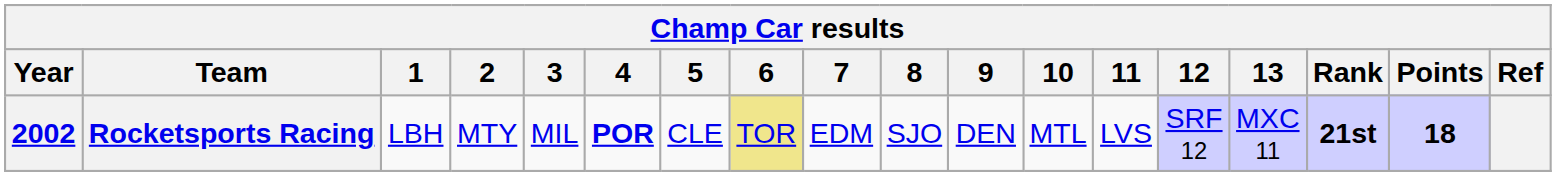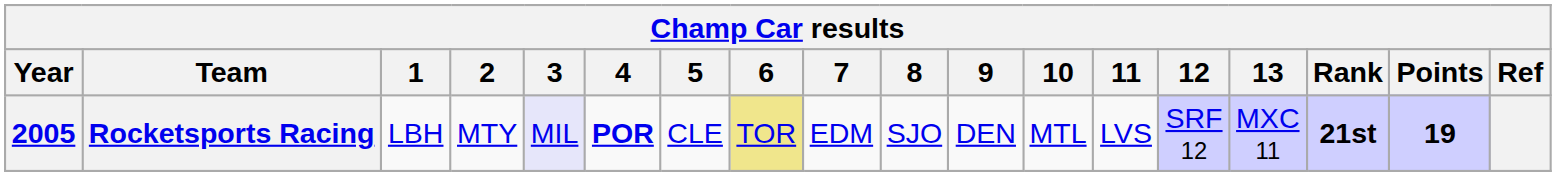Rocketsports Racing | Year: 2002 -> 2005
Rocketsports Racing | 3: no background -> lavender background
Rocketsports Racing | Points: 18 -> 19
